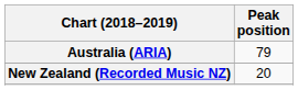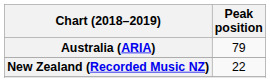New Zealand (Recorded Music NZ) | Peak position: 20 -> 22
